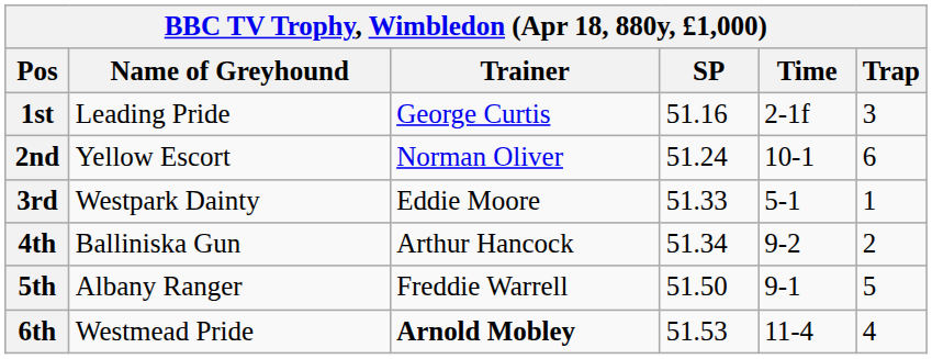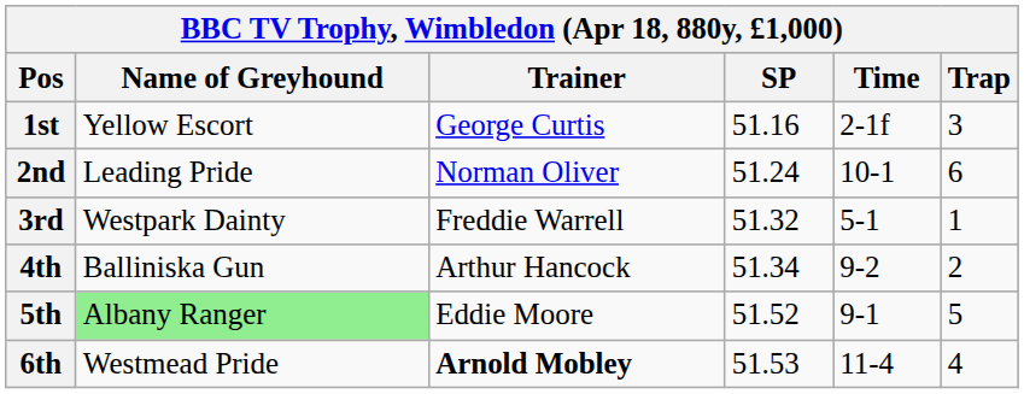1st | Name of Greyhound: Leading Pride -> Yellow Escort
2nd | Name of Greyhound: Yellow Escort -> Leading Pride
3rd | Trainer: Eddie Moore -> Freddie Warrell
3rd | SP: 51.33 -> 51.32
5th | Name of Greyhound: no background -> lightgreen background
5th | Trainer: Freddie Warrell -> Eddie Moore
5th | SP: 51.50 -> 51.52
